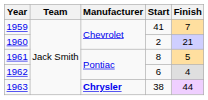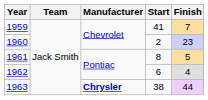1960 | Finish: 21 -> 23
